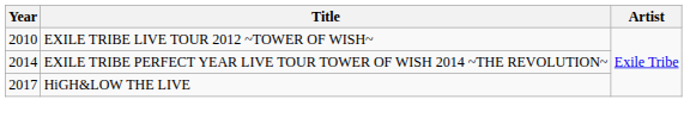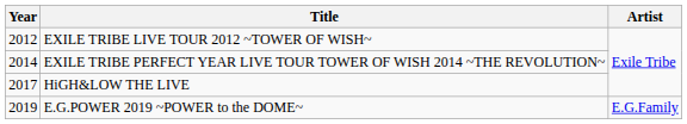EXILE TRIBE LIVE TOUR 2012 ~TOWER OF WISH~ | Year: 2010 -> 2012
+ row: 2019 | E.G.POWER 2019 ~POWER to the DOME~ | E.G.Family
